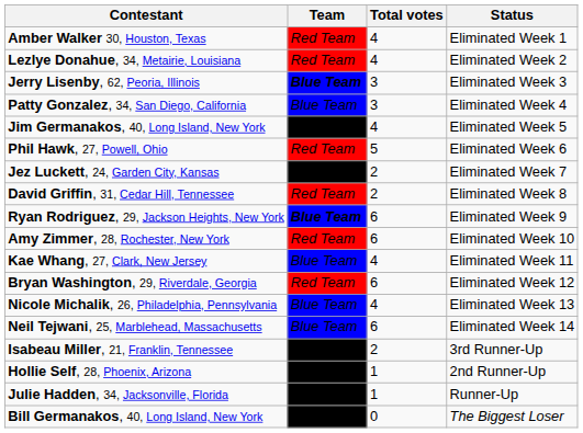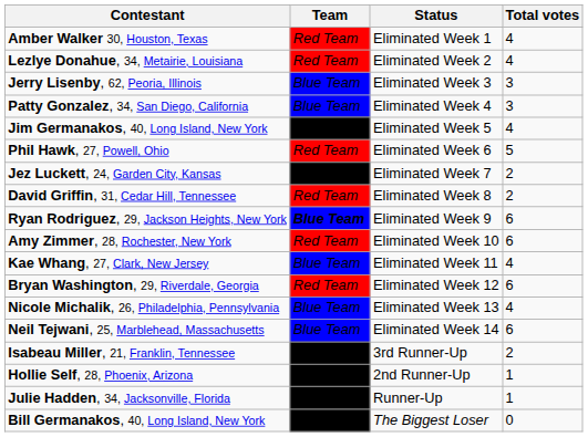columns swapped: Status <-> Total votes
Jerry Lisenby, 62, Peoria, Illinois | Team: bold -> normal
